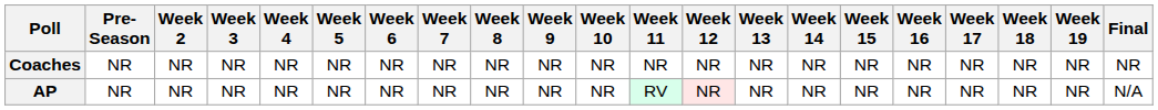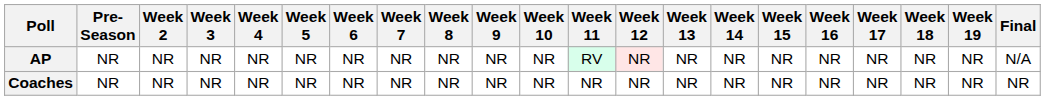rows swapped: AP <-> Coaches
